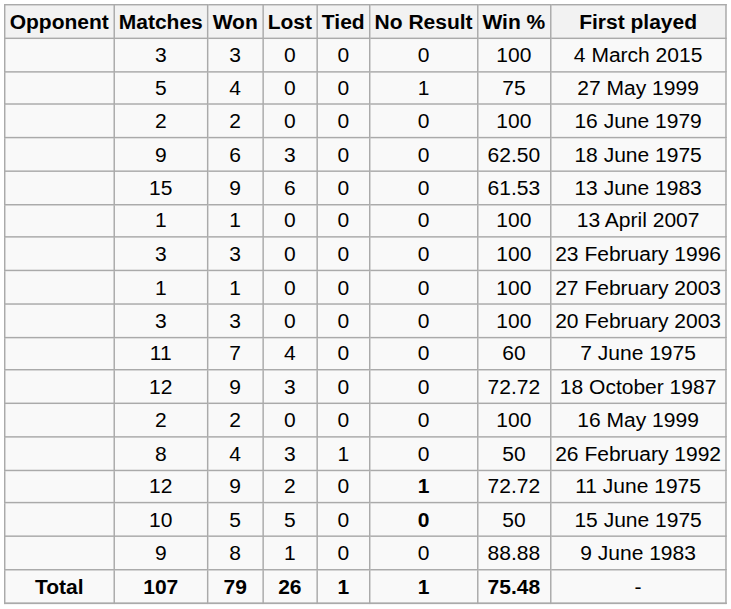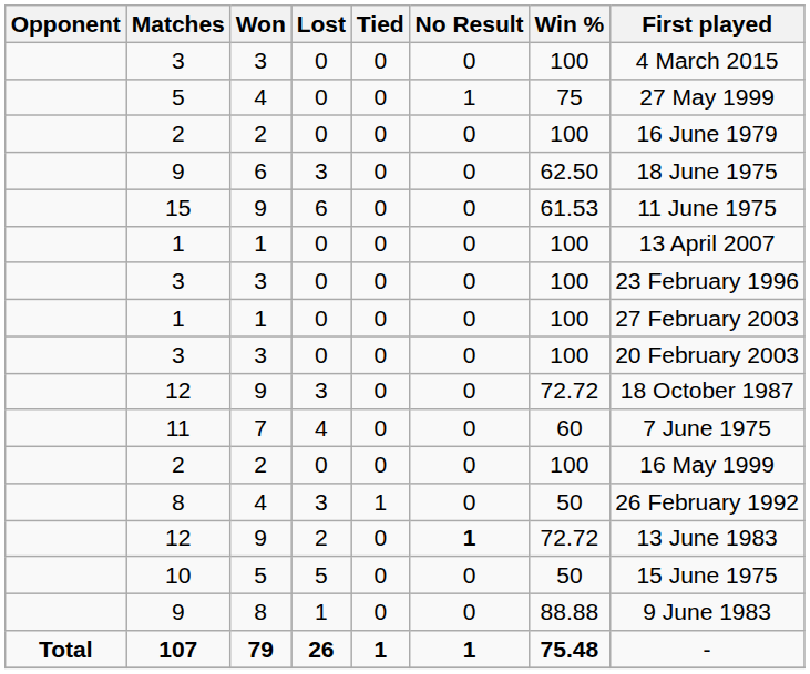15 | First played: 13 June 1983 -> 11 June 1975
rows swapped: 12 / 3 <-> 11
12 / 2 | First played: 11 June 1975 -> 13 June 1983
10 | No Result: bold -> normal
